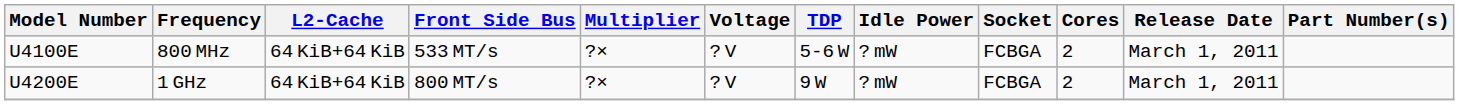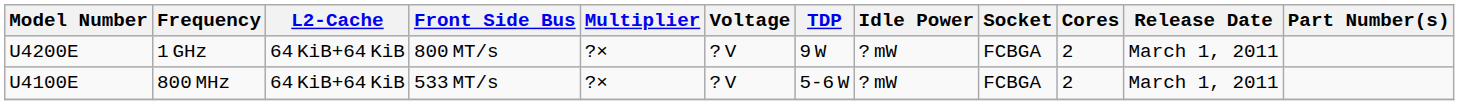rows swapped: U4200E <-> U4100E
